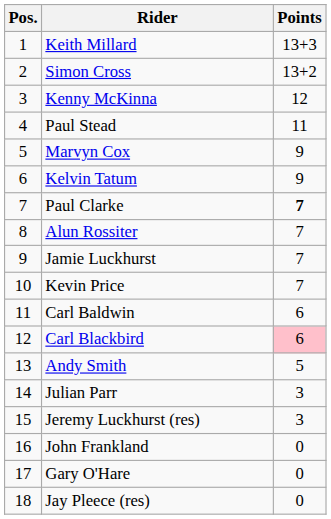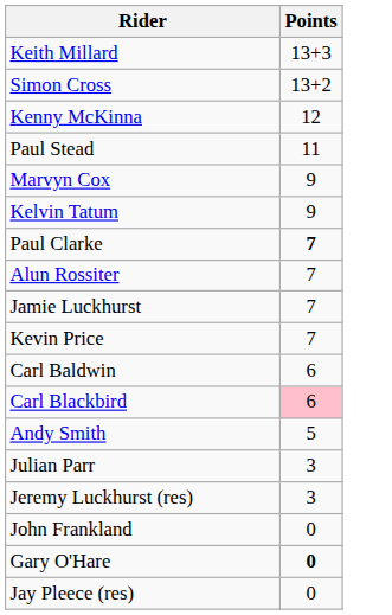- column: Pos. | 1 | 2 | 3 | 4 | 5 | 6 | 7 | 8 | 9 | 10 | 11 | 12 | 13 | 14 | 15 | 16 | 17 | 18
Gary O'Hare | Points: normal -> bold
